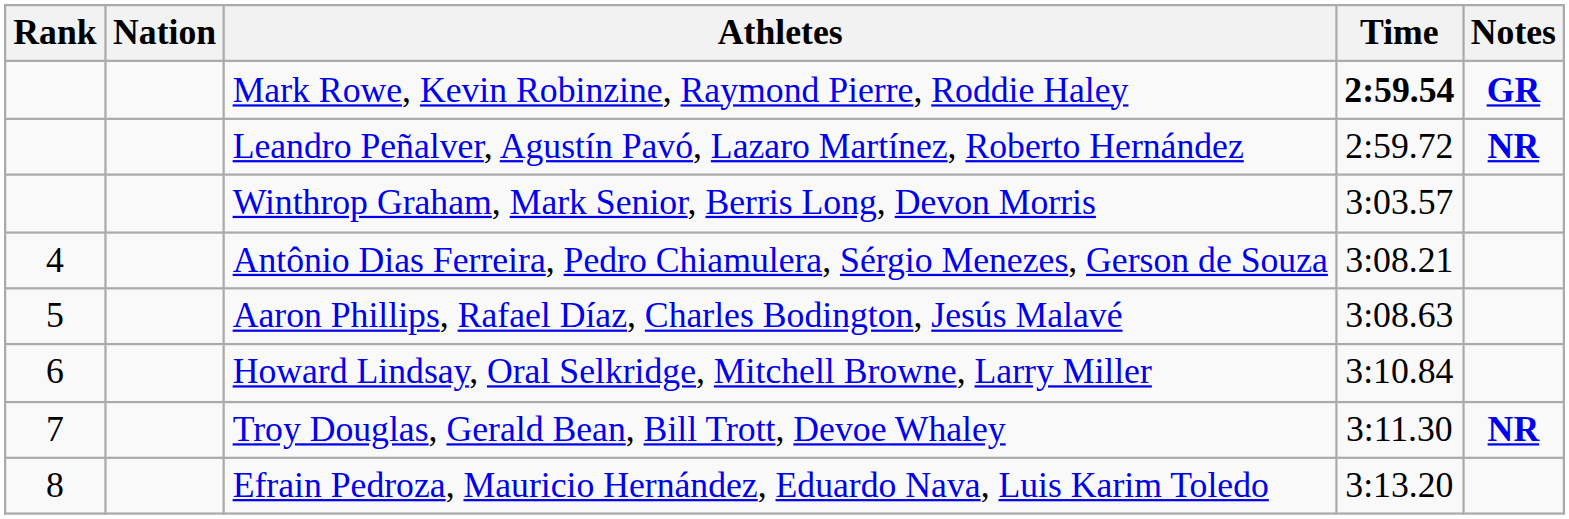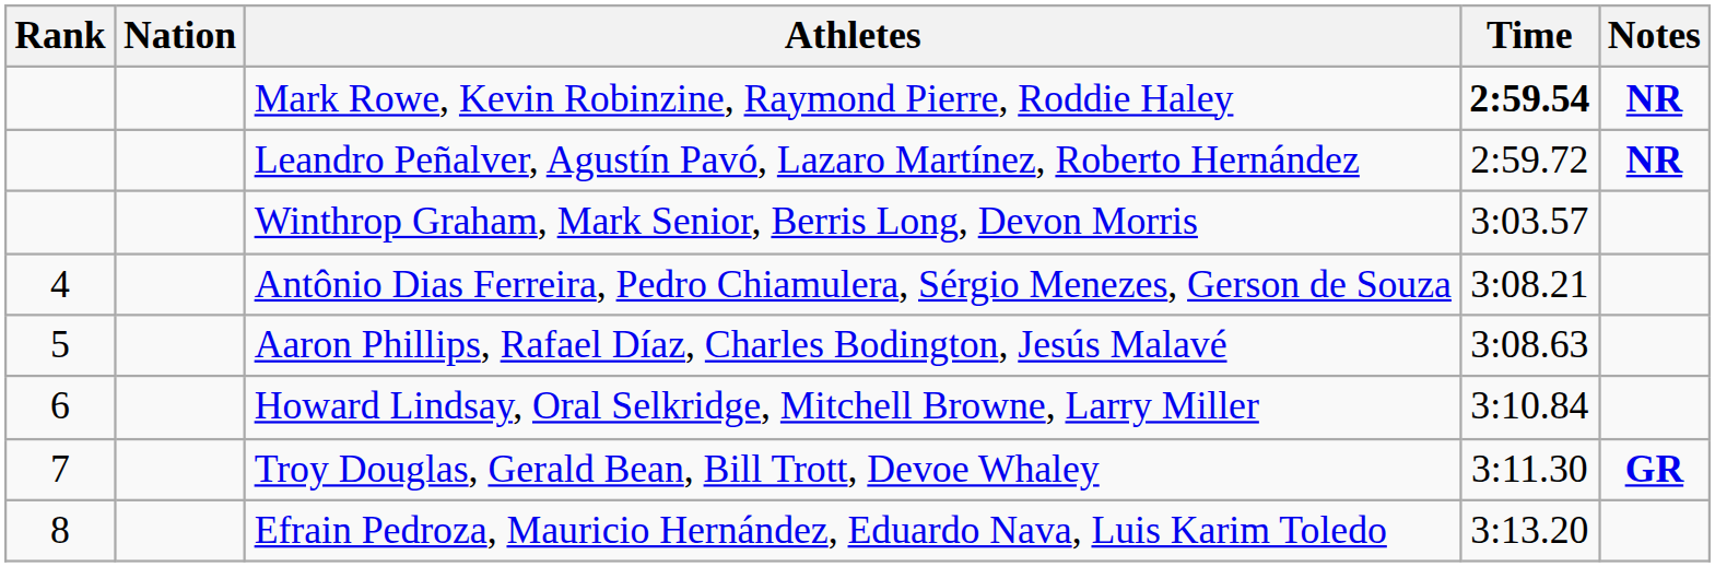Mark Rowe, Kevin Robinzine, Raymond Pierre, Roddie Haley | Notes: GR -> NR
Troy Douglas, Gerald Bean, Bill Trott, Devoe Whaley | Notes: NR -> GR
